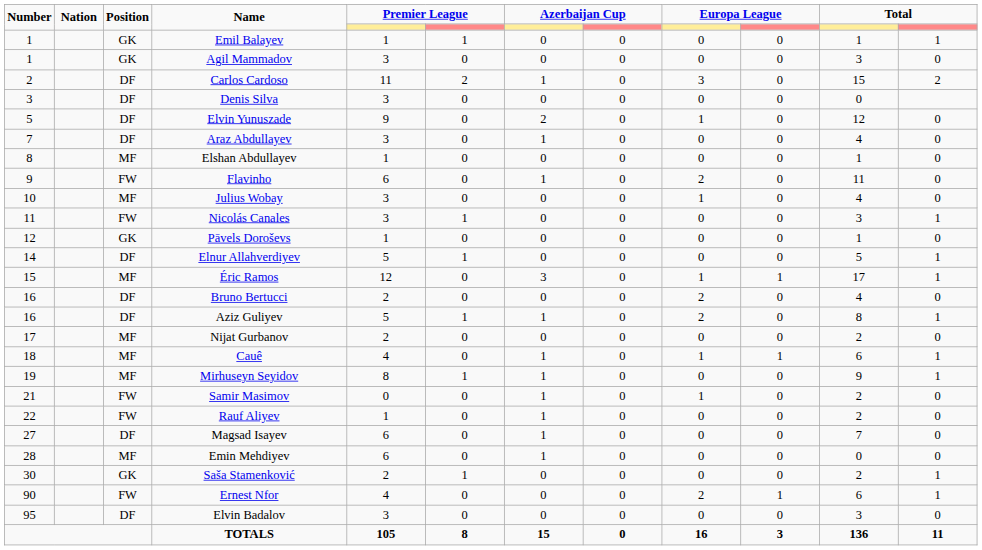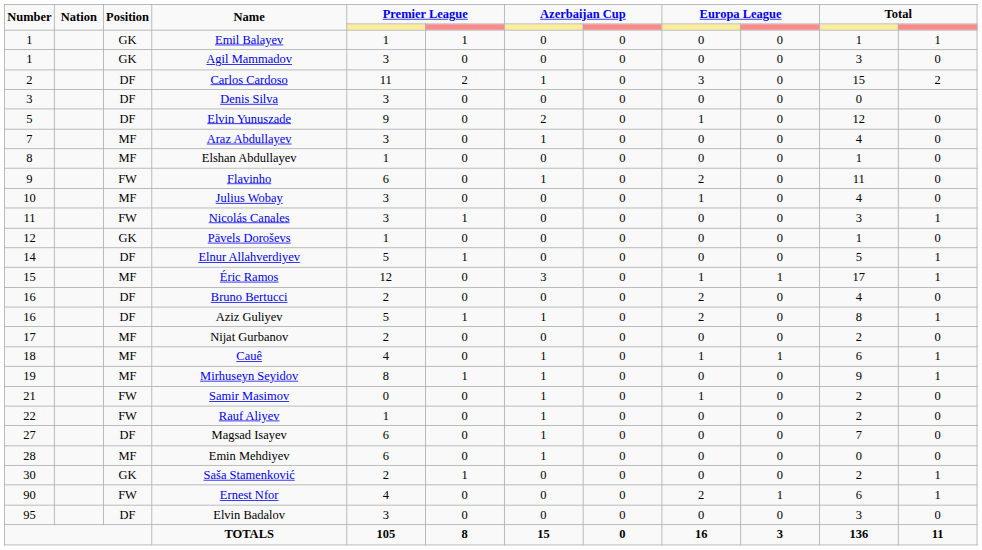Araz Abdullayev | Position: DF -> MF
